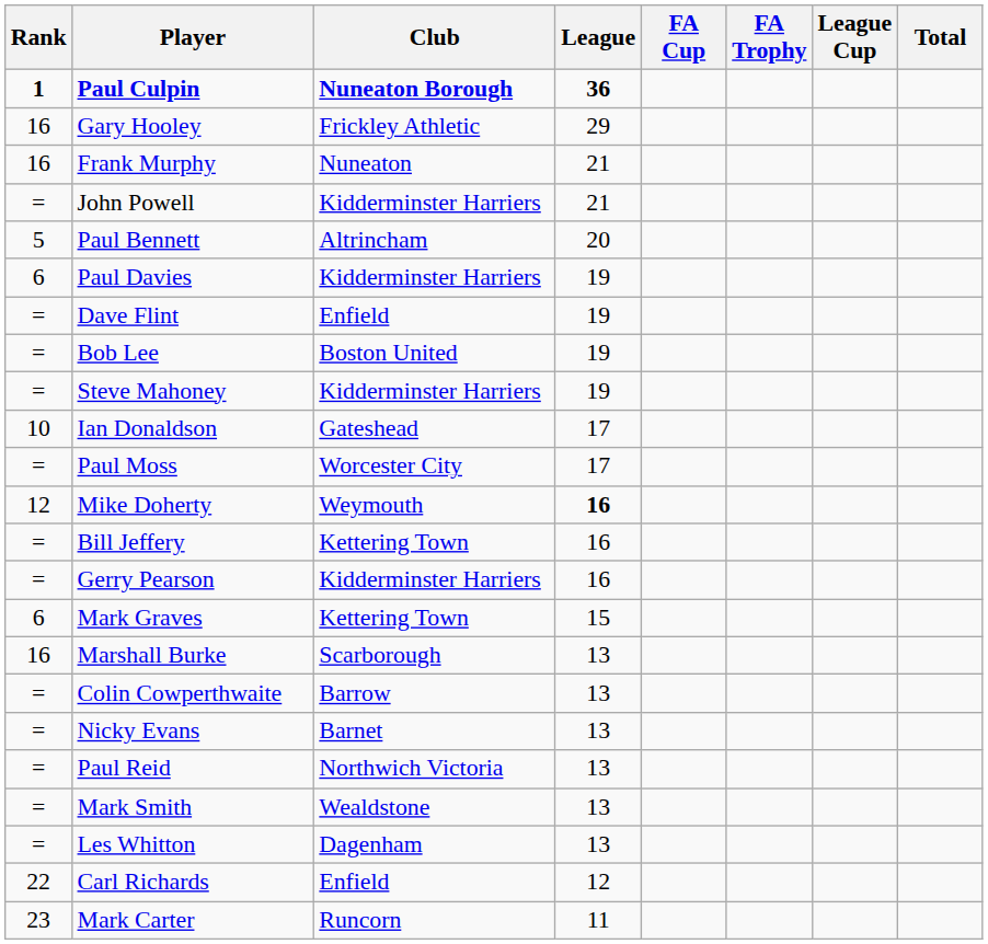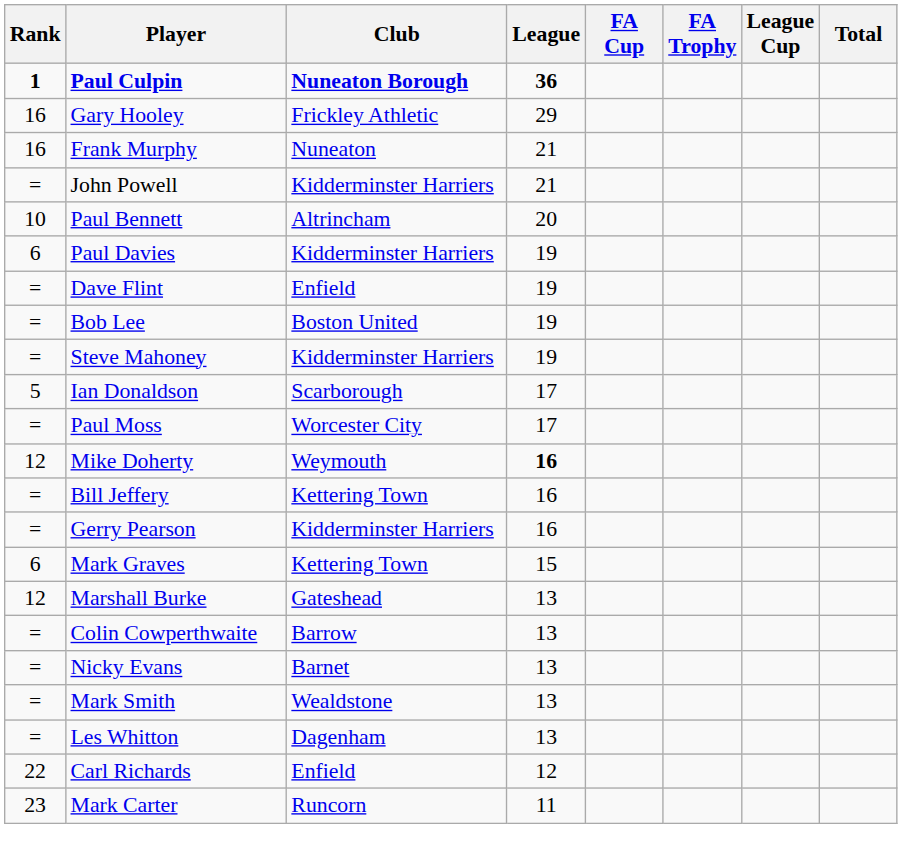Paul Bennett | Rank: 5 -> 10
Ian Donaldson | Rank: 10 -> 5
Ian Donaldson | Club: Gateshead -> Scarborough
Marshall Burke | Rank: 16 -> 12
Marshall Burke | Club: Scarborough -> Gateshead
- row: = | Paul Reid | Northwich Victoria | 13
